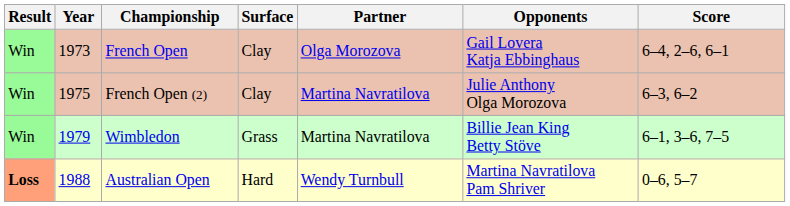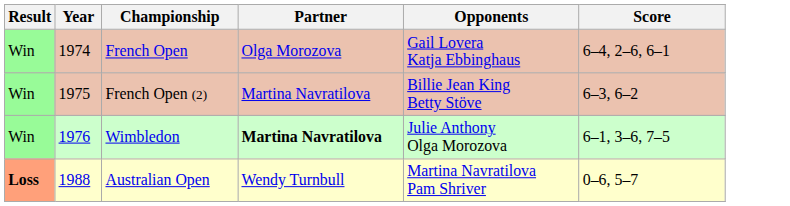- column: Surface | Clay | Clay | Grass | Hard
French Open | Year: 1973 -> 1974
French Open (2) | Opponents: Julie Anthony Olga Morozova -> Billie Jean King Betty Stöve
Wimbledon | Year: 1979 -> 1976
Wimbledon | Partner: normal -> bold
Wimbledon | Opponents: Billie Jean King Betty Stöve -> Julie Anthony Olga Morozova
